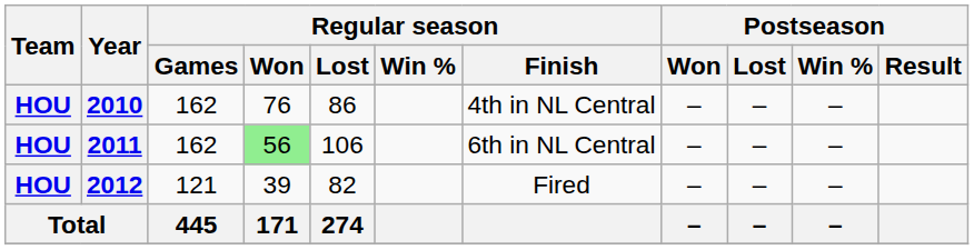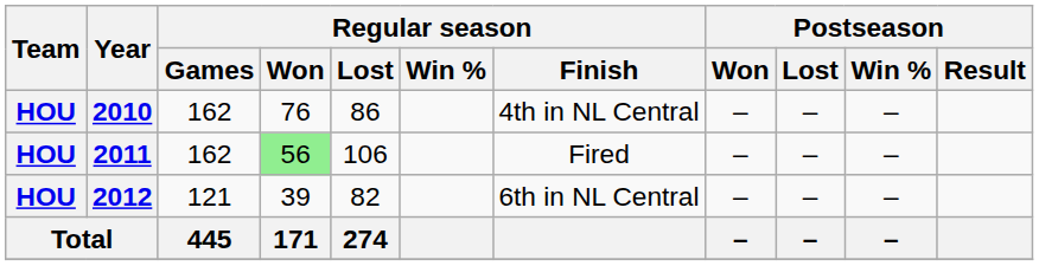2011 | Regular season / Finish: 6th in NL Central -> Fired
2012 | Regular season / Finish: Fired -> 6th in NL Central
